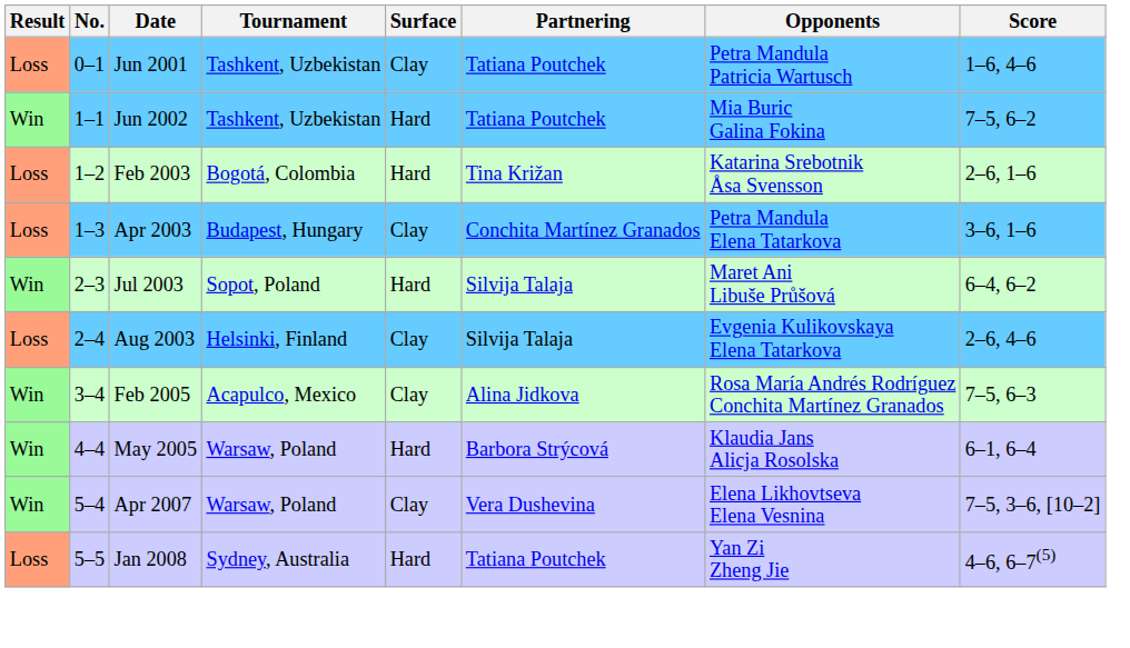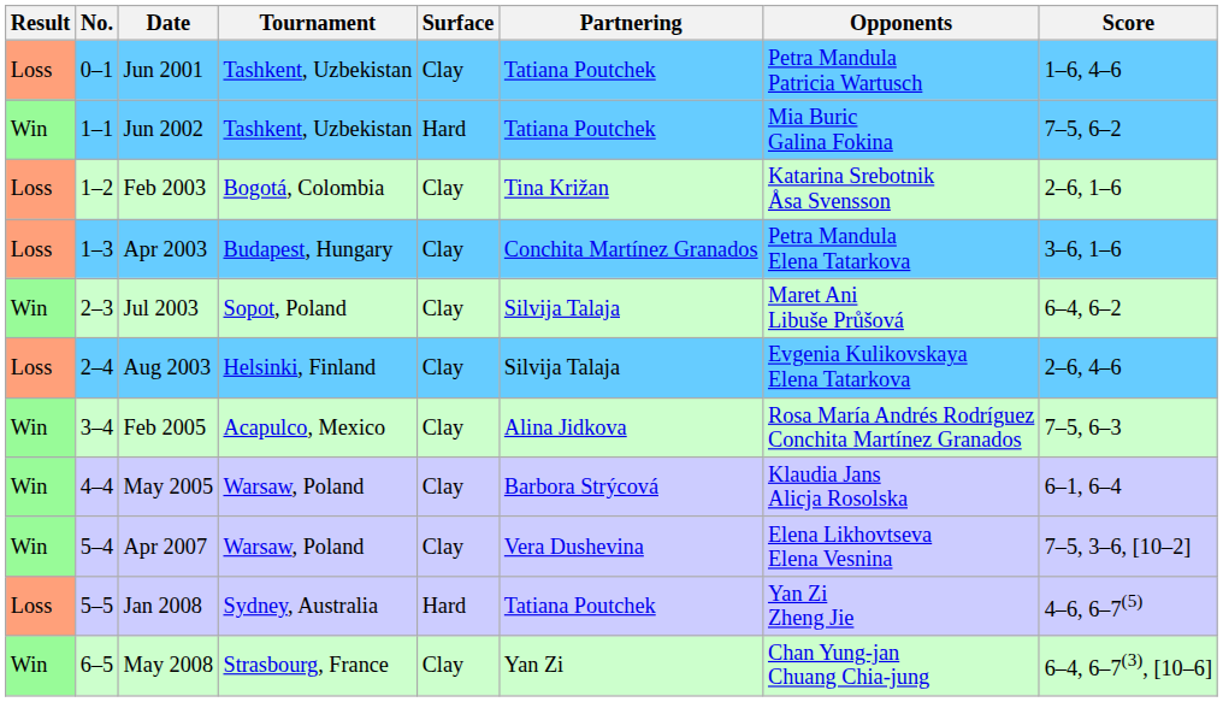Feb 2003 | Surface: Hard -> Clay
Jul 2003 | Surface: Hard -> Clay
May 2005 | Surface: Hard -> Clay
+ row: Win | 6–5 | May 2008 | Strasbourg, France | Clay | Yan Zi | Chan Yung-jan Chuang Chia-jung | 6–4, 6–7(3), [10–6]
